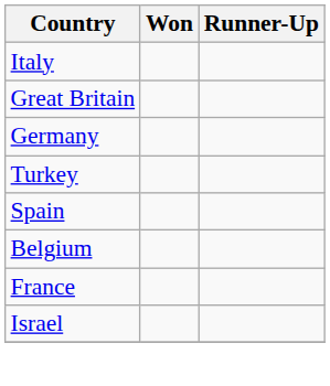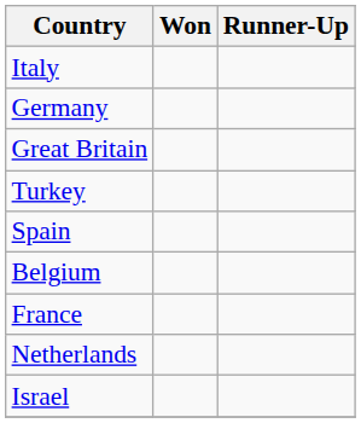rows swapped: Germany <-> Great Britain
+ row: Netherlands
